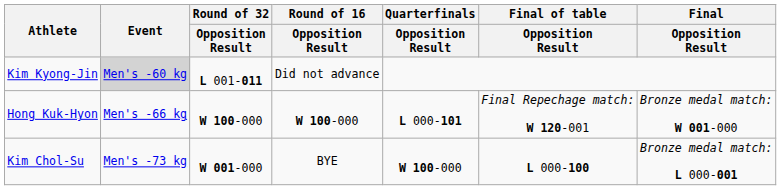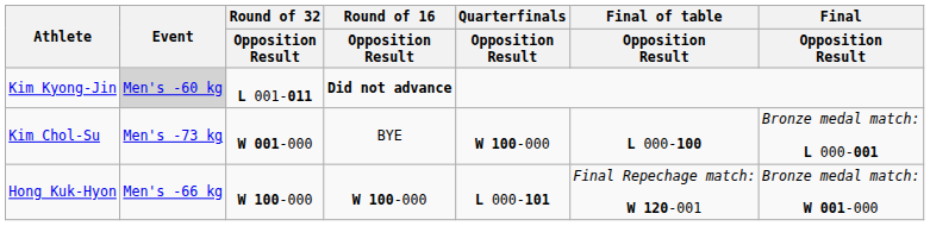Kim Kyong-Jin | Round of 16 / Opposition Result: normal -> bold
rows swapped: Hong Kuk-Hyon <-> Kim Chol-Su
